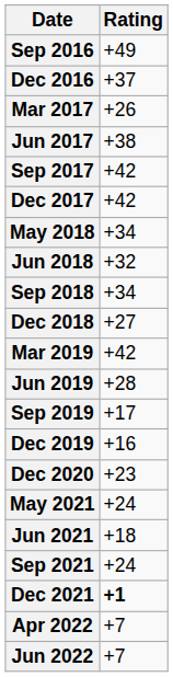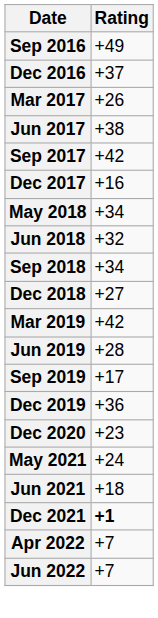Dec 2017 | Rating: +42 -> +16
Dec 2019 | Rating: +16 -> +36
- row: Sep 2021 | +24
